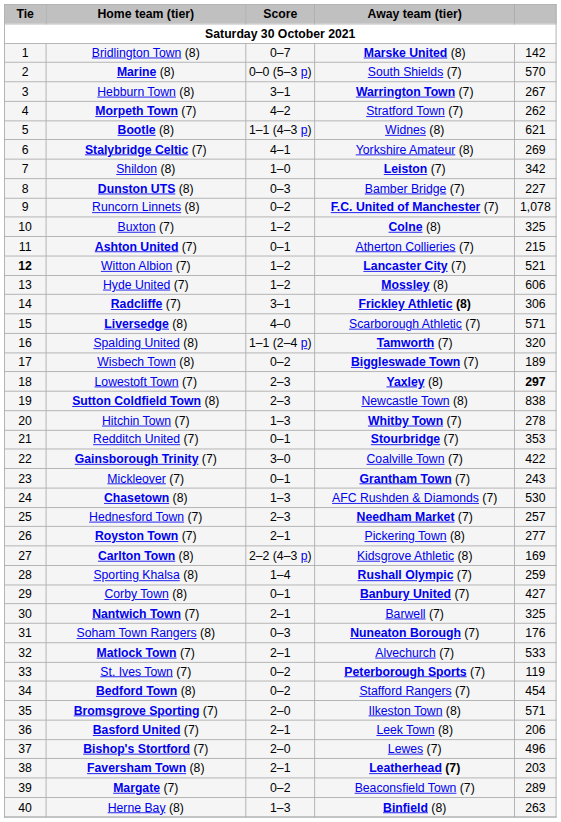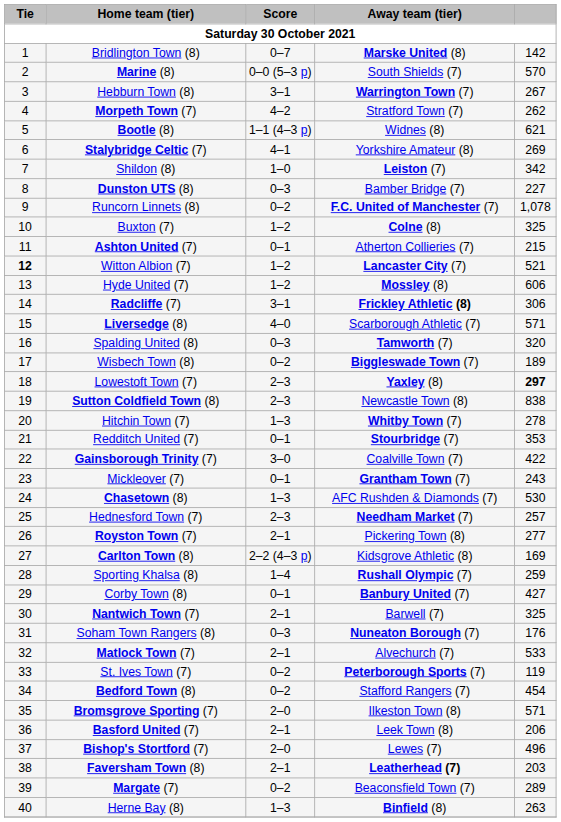Spalding United (8) | Score: 1–1 (2–4 p) -> 0–3
